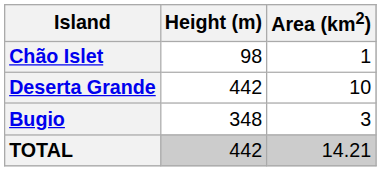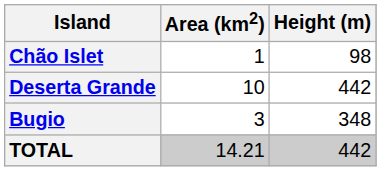columns swapped: Area (km2) <-> Height (m)
